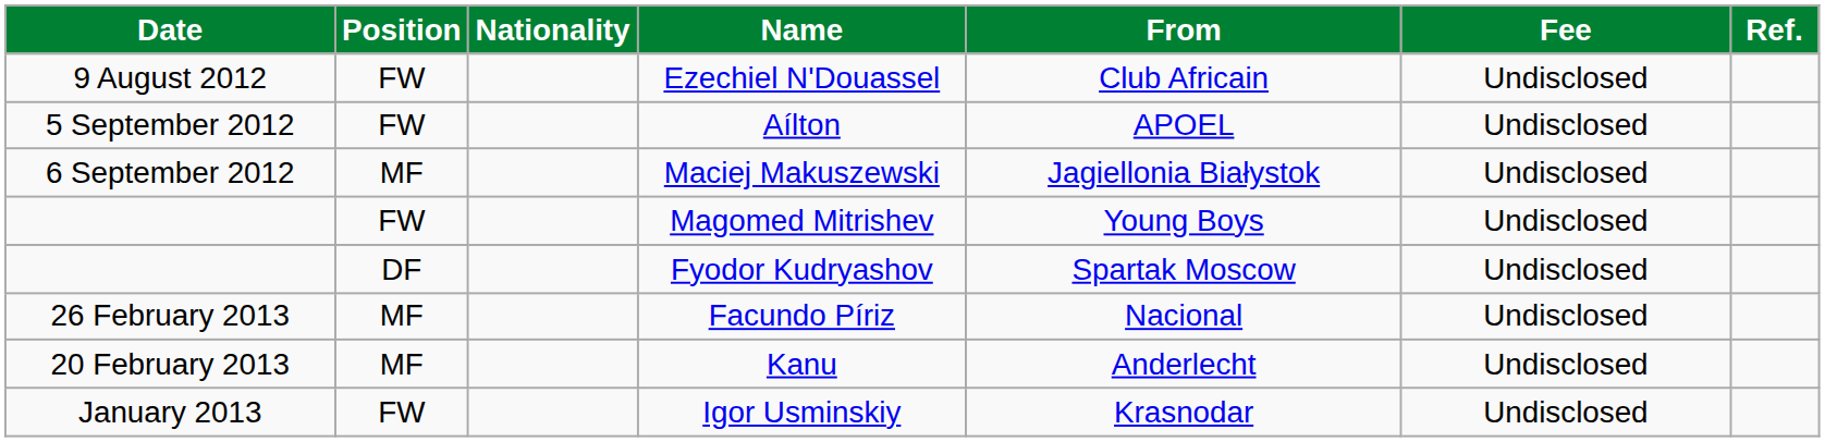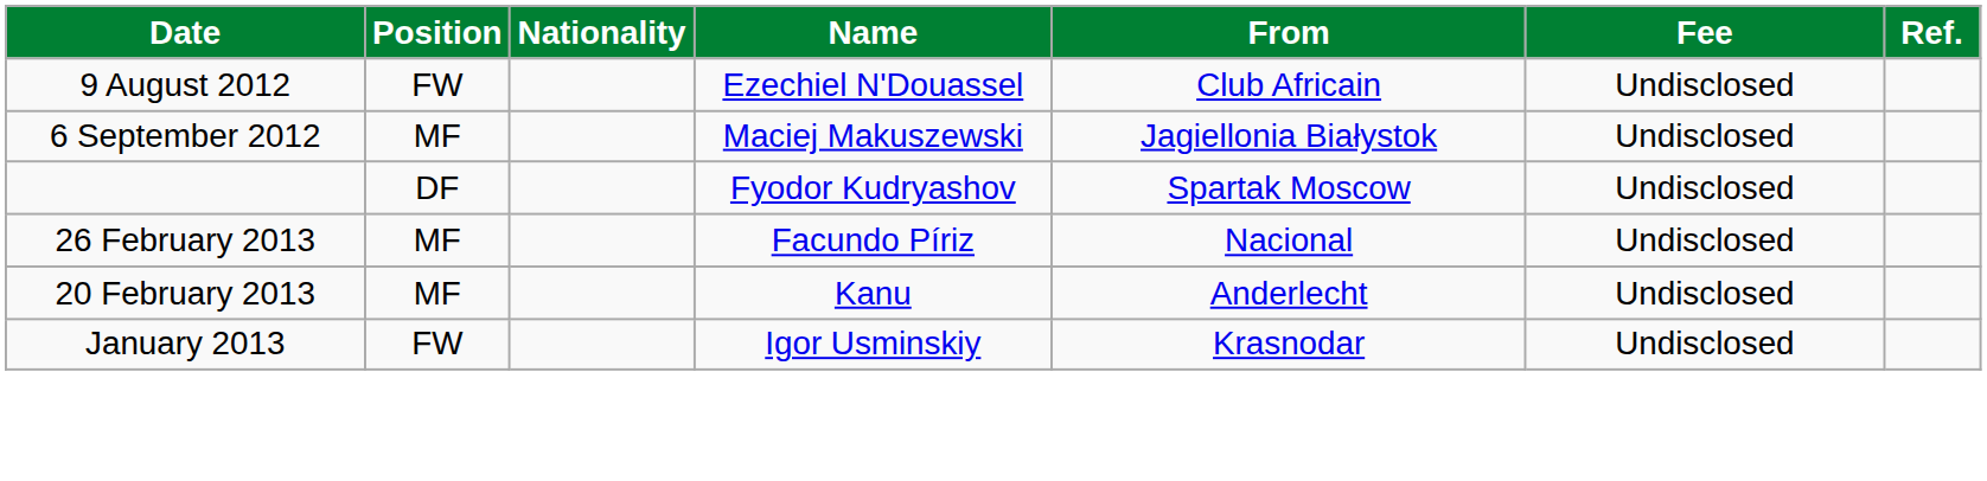- row: 5 September 2012 | FW | Aílton | APOEL | Undisclosed
- row: FW | Magomed Mitrishev | Young Boys | Undisclosed
